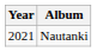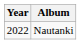Nautanki | Year: 2021 -> 2022
